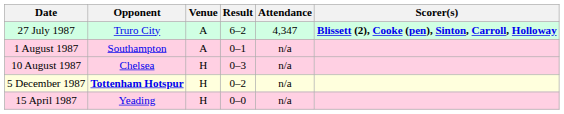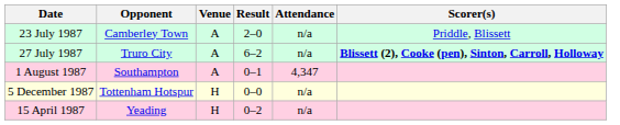+ row: 23 July 1987 | Camberley Town | A | 2–0 | n/a | Priddle, Blissett
27 July 1987 | Attendance: 4,347 -> n/a
1 August 1987 | Attendance: n/a -> 4,347
- row: 10 August 1987 | Chelsea | H | 0–3 | n/a
5 December 1987 | Opponent: bold -> normal
5 December 1987 | Result: 0–2 -> 0–0
15 April 1987 | Result: 0–0 -> 0–2
